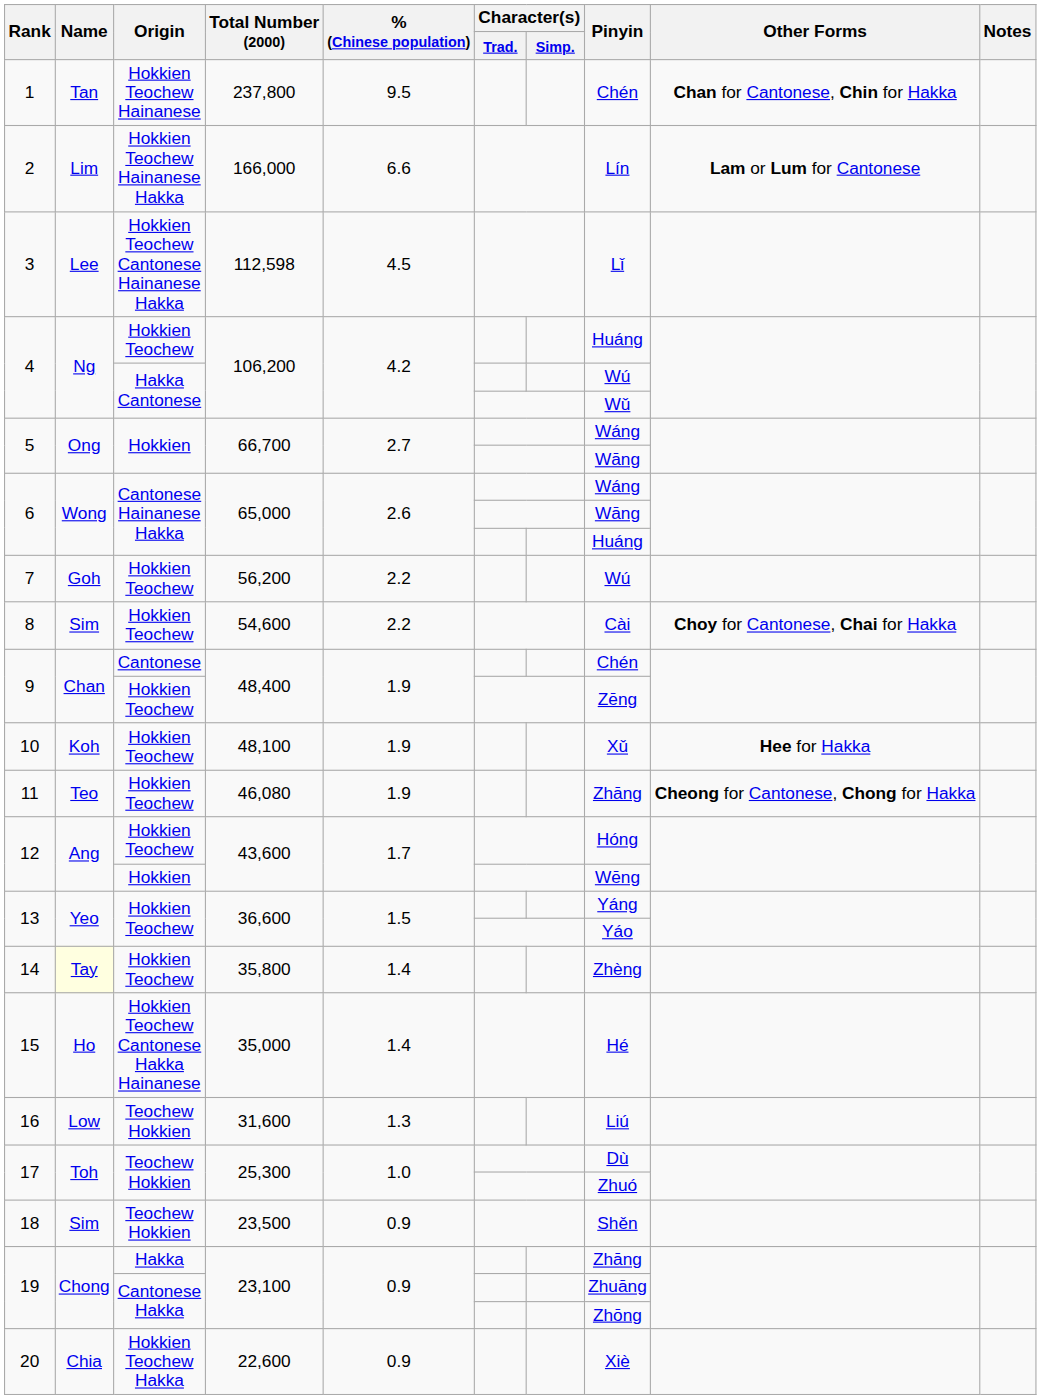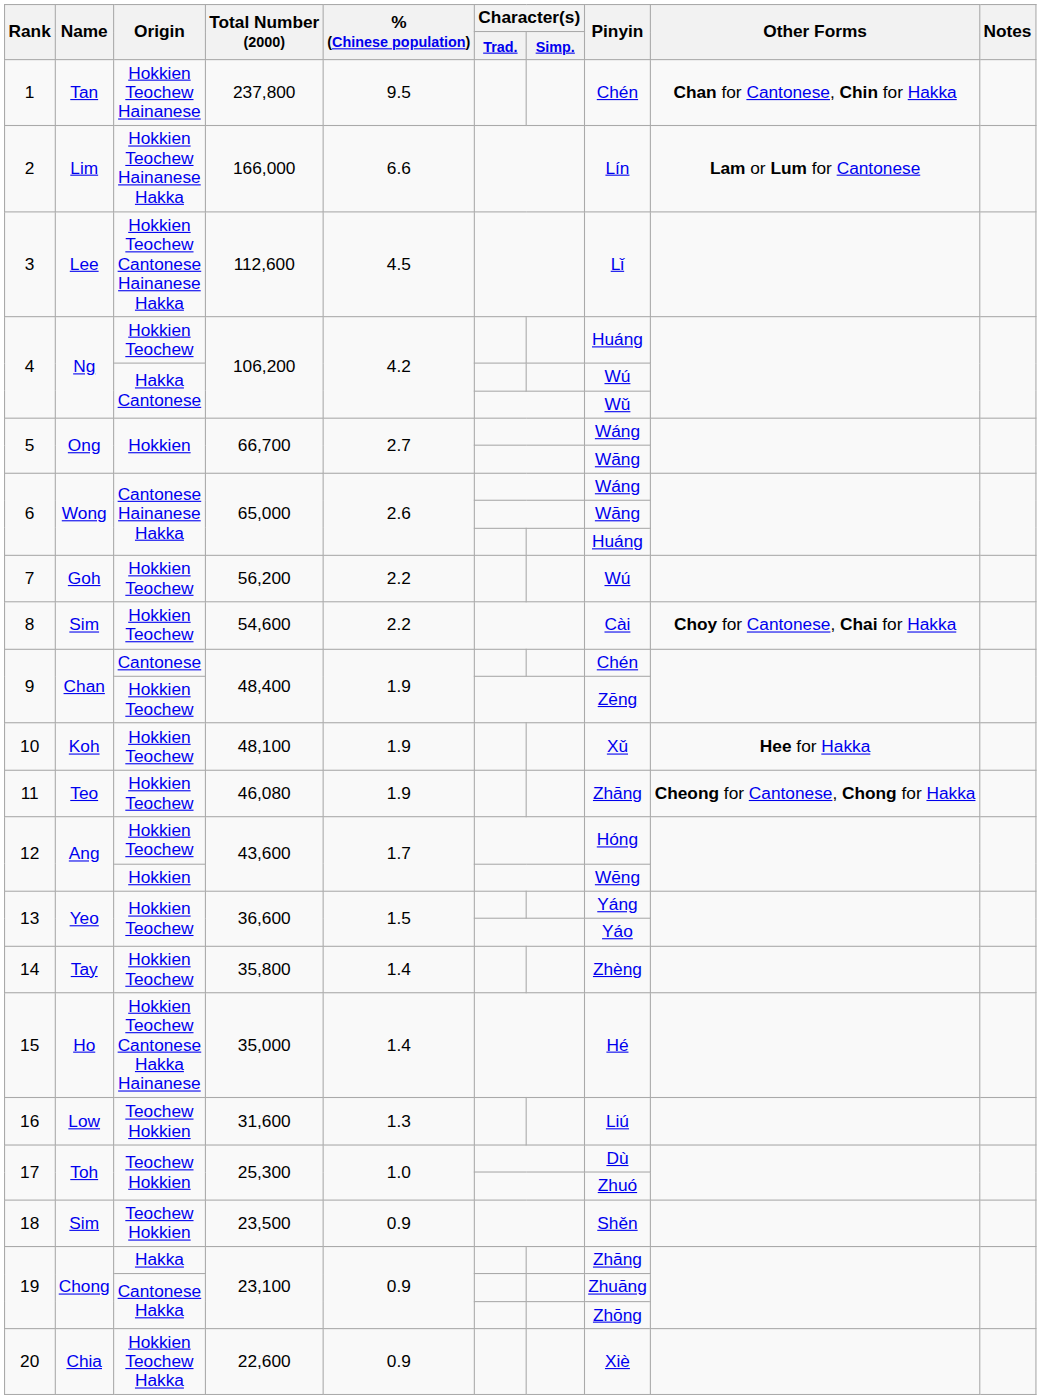3 | Total Number (2000): 112,598 -> 112,600
14 | Name: lightyellow background -> no background
